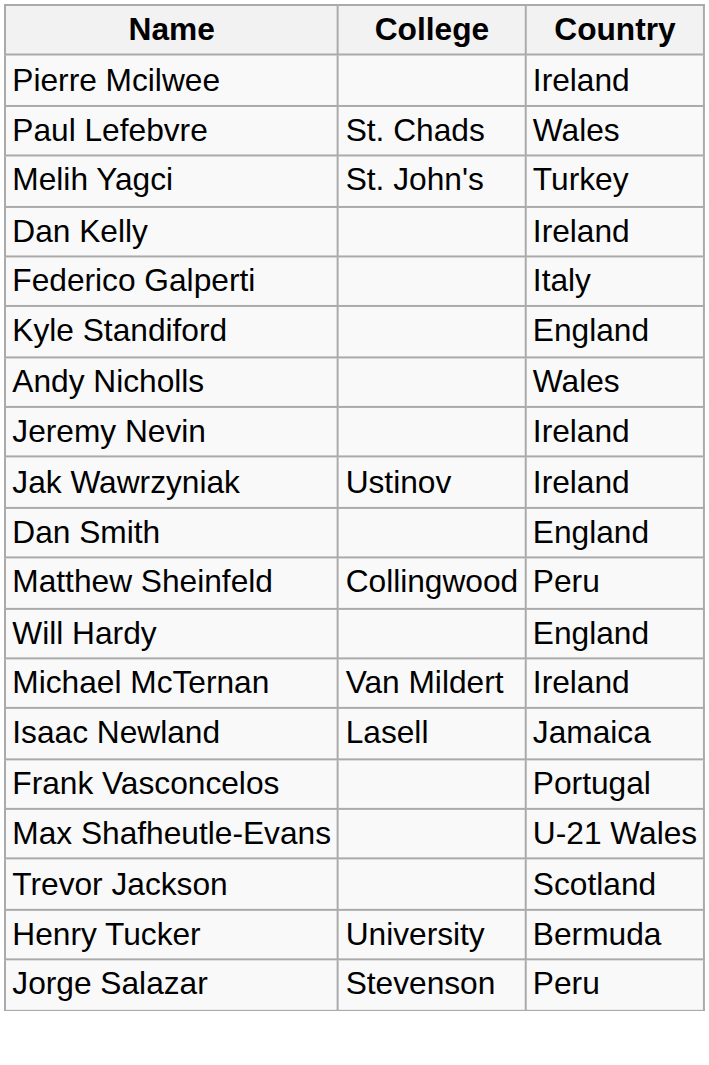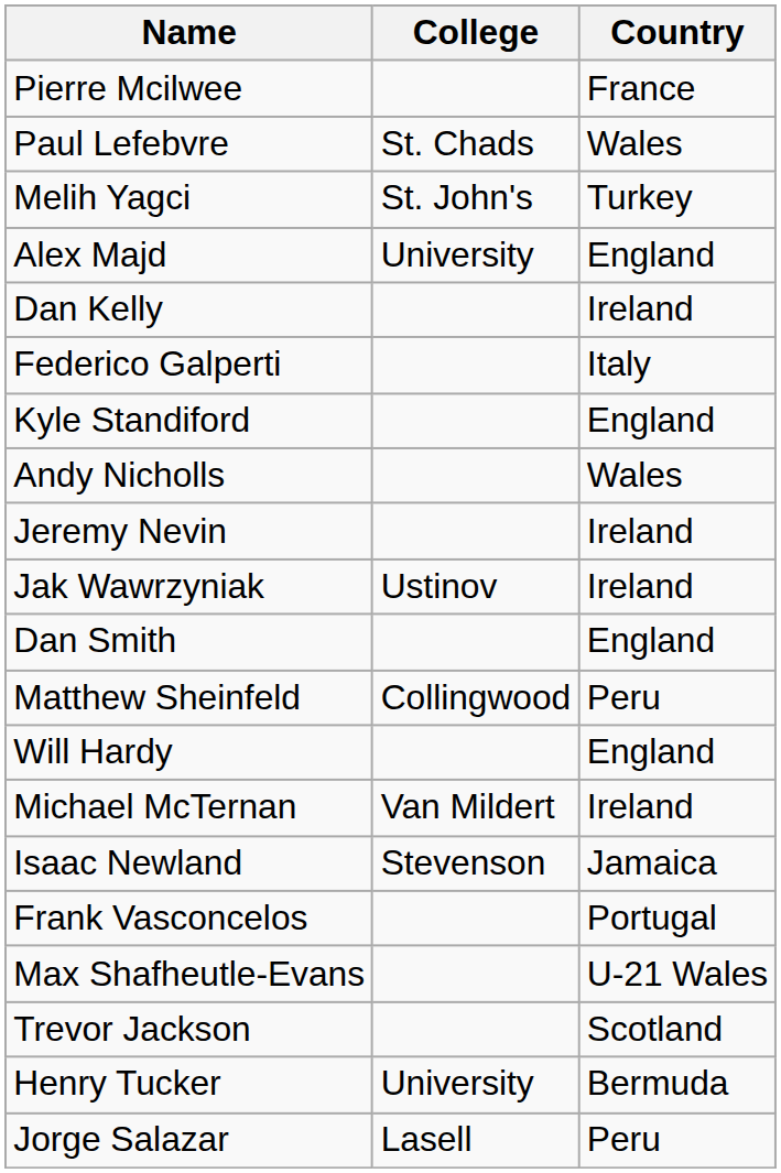Pierre Mcilwee | Country: Ireland -> France
+ row: Alex Majd | University | England
Isaac Newland | College: Lasell -> Stevenson
Jorge Salazar | College: Stevenson -> Lasell
